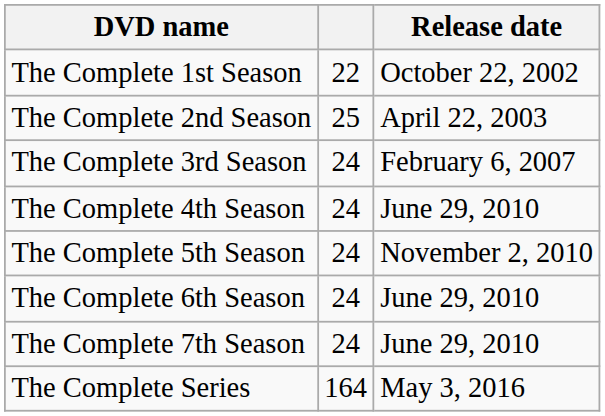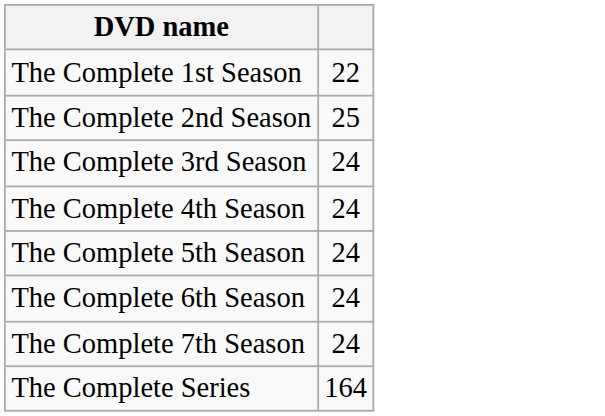- column: Release date | October 22, 2002 | April 22, 2003 | February 6, 2007 | June 29, 2010 | November 2, 2010 | June 29, 2010 | June 29, 2010 | May 3, 2016
